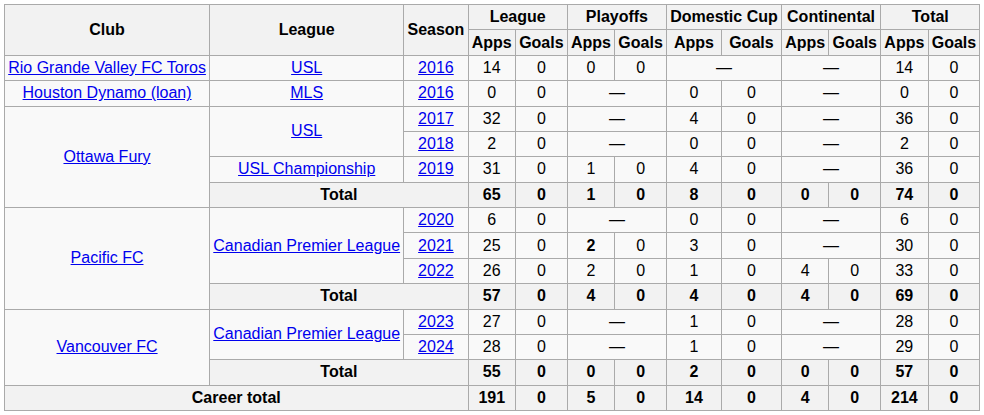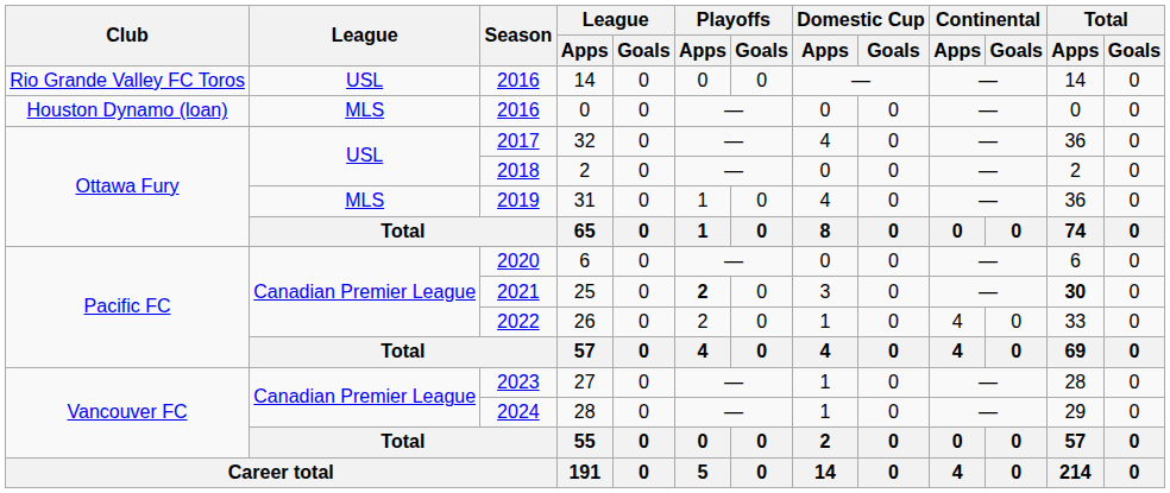31 | League: USL Championship -> MLS
25 | Total / Apps: normal -> bold
